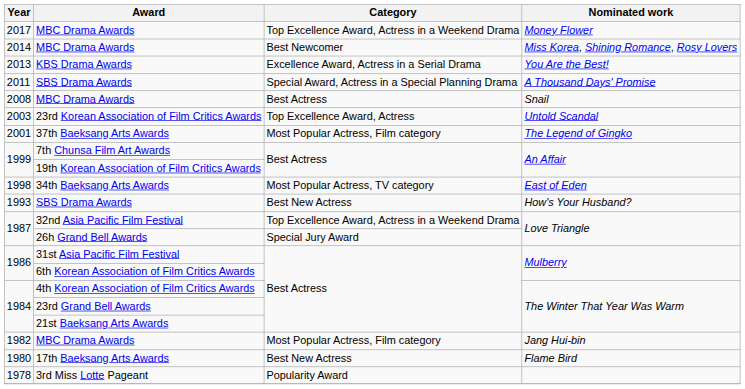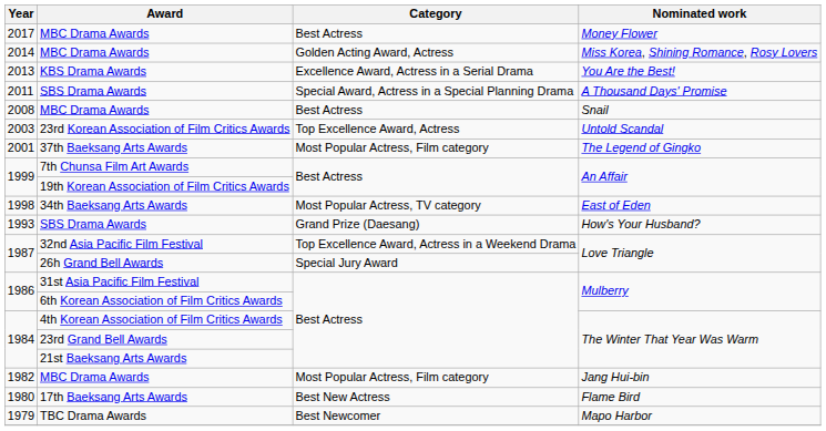2017 / MBC Drama Awards | Category: Top Excellence Award, Actress in a Weekend Drama -> Best Actress
2014 / MBC Drama Awards | Category: Best Newcomer -> Golden Acting Award, Actress
1993 / SBS Drama Awards | Category: Best New Actress -> Grand Prize (Daesang)
+ row: 1979 | TBC Drama Awards | Best Newcomer | Mapo Harbor
- row: 1978 | 3rd Miss Lotte Pageant | Popularity Award
